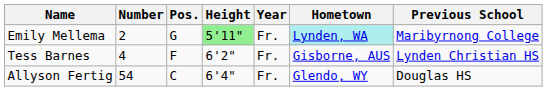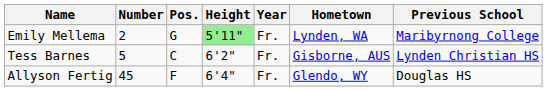Emily Mellema | Hometown: paleturquoise background -> no background
Tess Barnes | Number: 4 -> 5
Tess Barnes | Pos.: F -> C
Allyson Fertig | Number: 54 -> 45
Allyson Fertig | Pos.: C -> F
